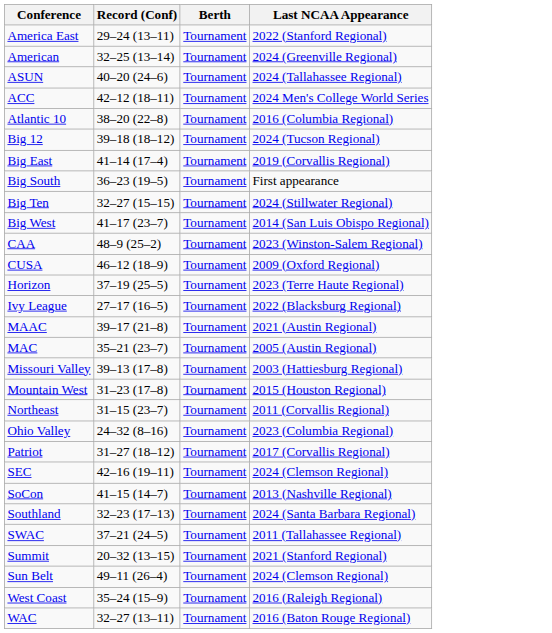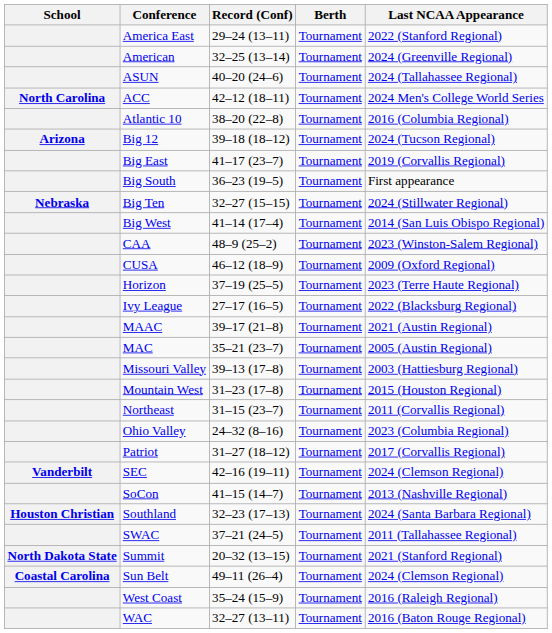+ column: School | North Carolina | Arizona | Nebraska | Vanderbilt | Houston Christian | North Dakota State | Coastal Carolina
Big East | Record (Conf): 41–14 (17–4) -> 41–17 (23–7)
Big West | Record (Conf): 41–17 (23–7) -> 41–14 (17–4)
